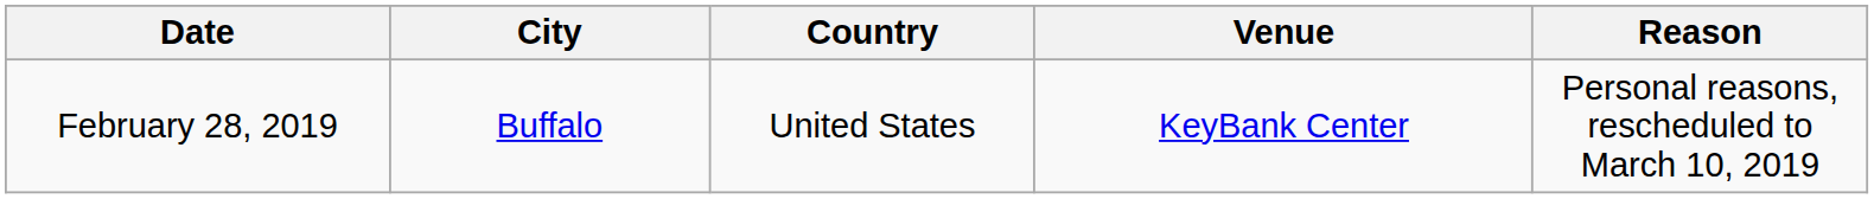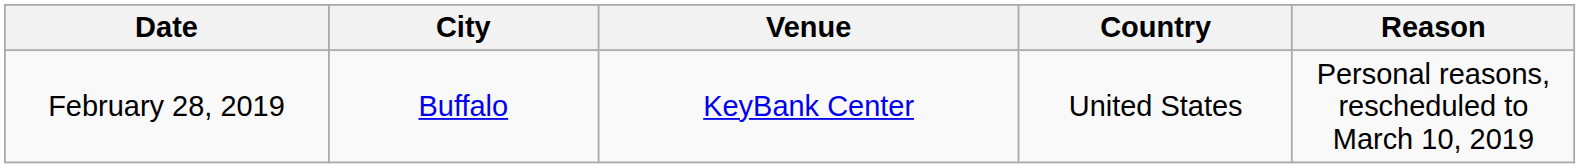columns swapped: Country <-> Venue
